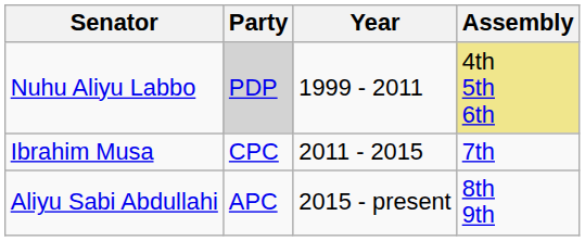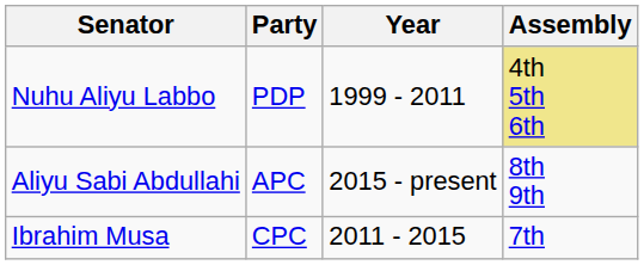Nuhu Aliyu Labbo | Party: lightgrey background -> no background
rows swapped: Ibrahim Musa <-> Aliyu Sabi Abdullahi
